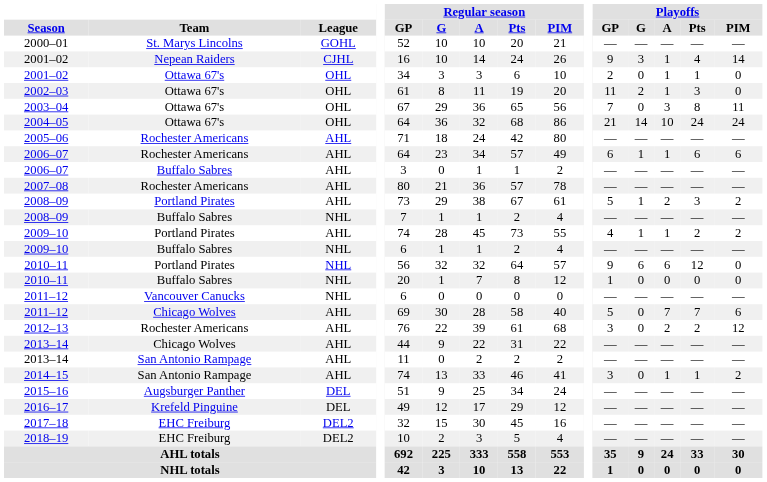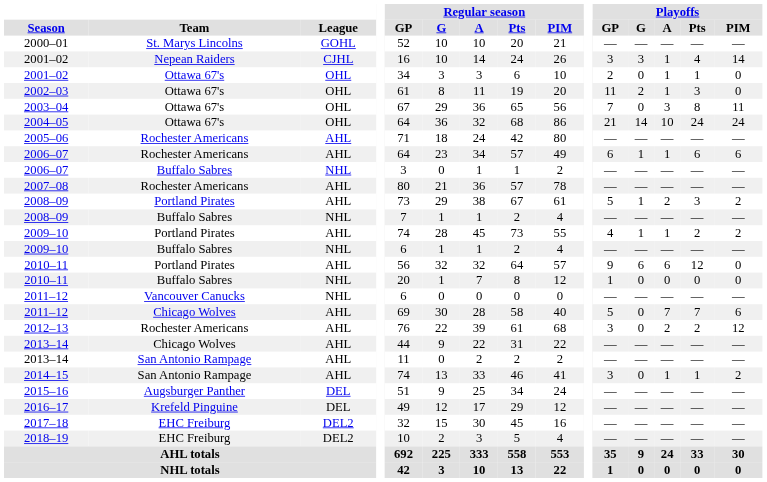2001–02 / Nepean Raiders | Playoffs / GP: 9 -> 3
2006–07 / Buffalo Sabres | League: AHL -> NHL
2010–11 / Portland Pirates | League: NHL -> AHL
